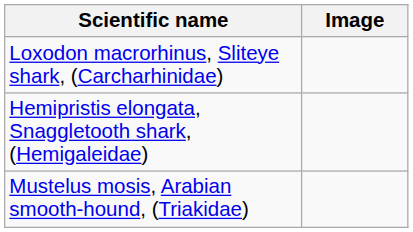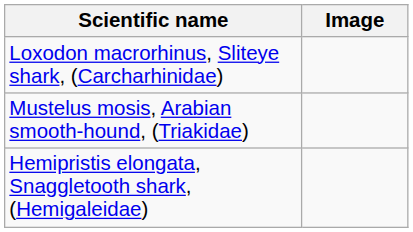rows swapped: Hemipristis elongata, Snaggletooth shark, (Hemigaleidae) <-> Mustelus mosis, Arabian smooth-hound, (Triakidae)
